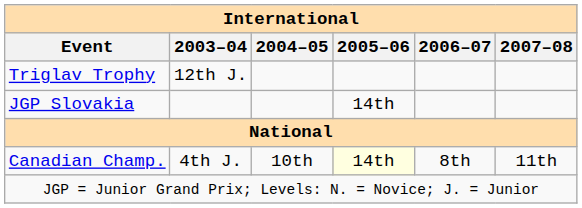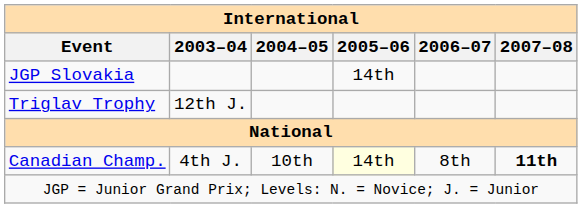rows swapped: JGP Slovakia <-> Triglav Trophy
Canadian Champ. | 2007–08: normal -> bold
